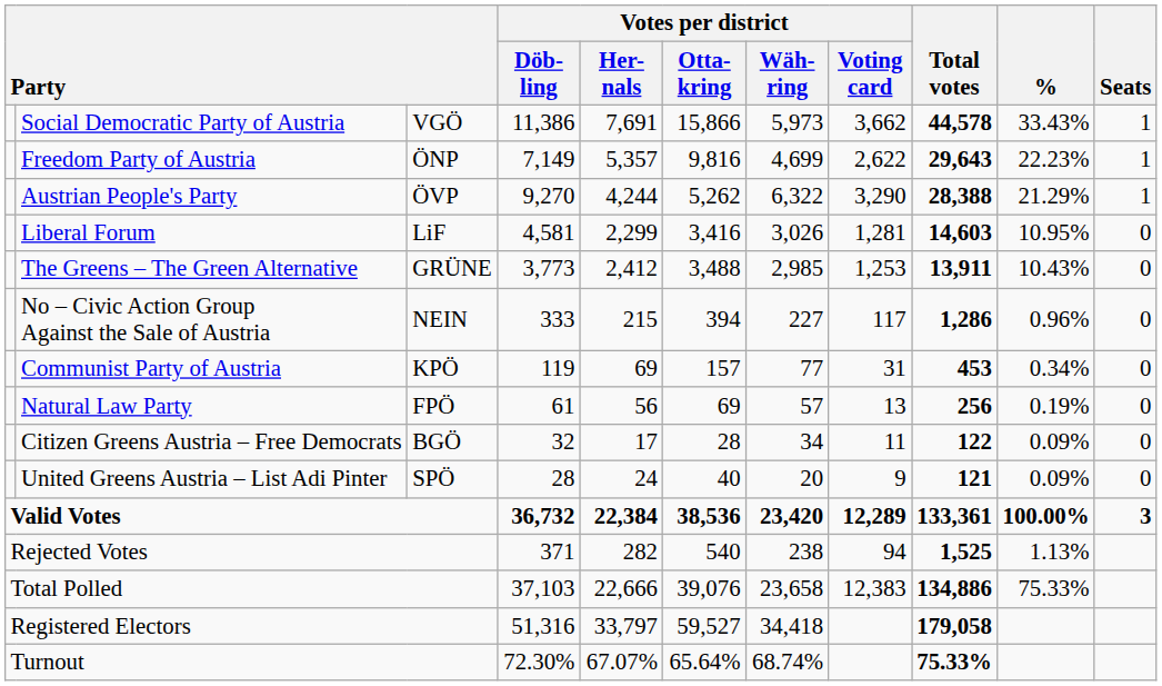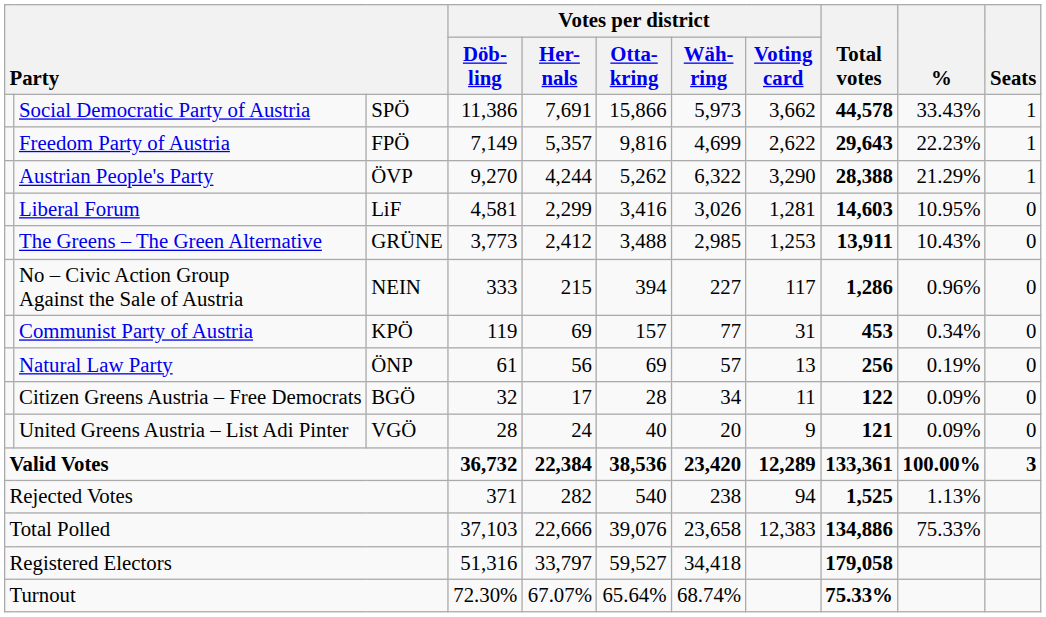Social Democratic Party of Austria | column 3: VGÖ -> SPÖ
Freedom Party of Austria | column 3: ÖNP -> FPÖ
Natural Law Party | column 3: FPÖ -> ÖNP
United Greens Austria – List Adi Pinter | column 3: SPÖ -> VGÖ
